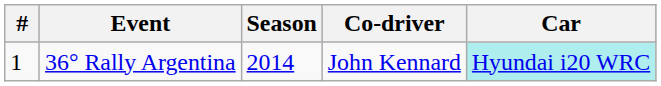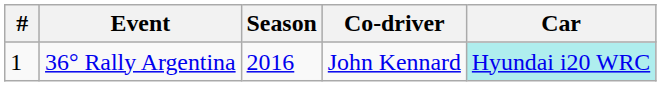36° Rally Argentina | Season: 2014 -> 2016
